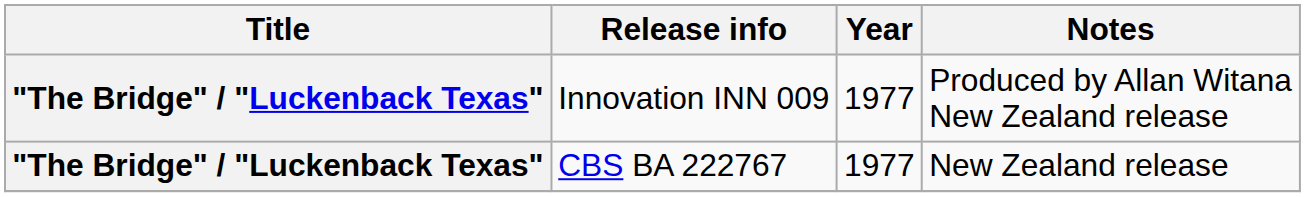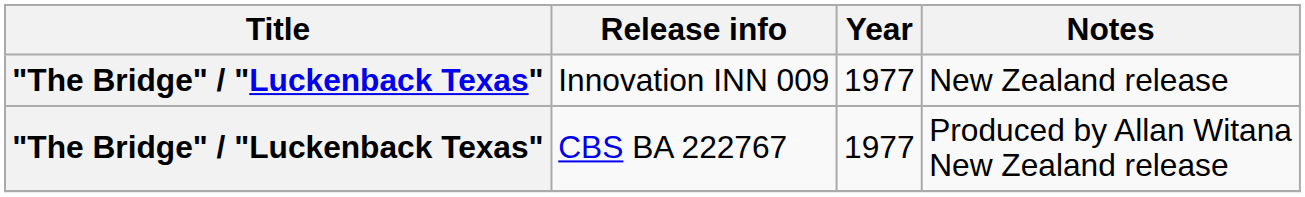Innovation INN 009 | Notes: Produced by Allan Witana New Zealand release -> New Zealand release
CBS BA 222767 | Notes: New Zealand release -> Produced by Allan Witana New Zealand release
